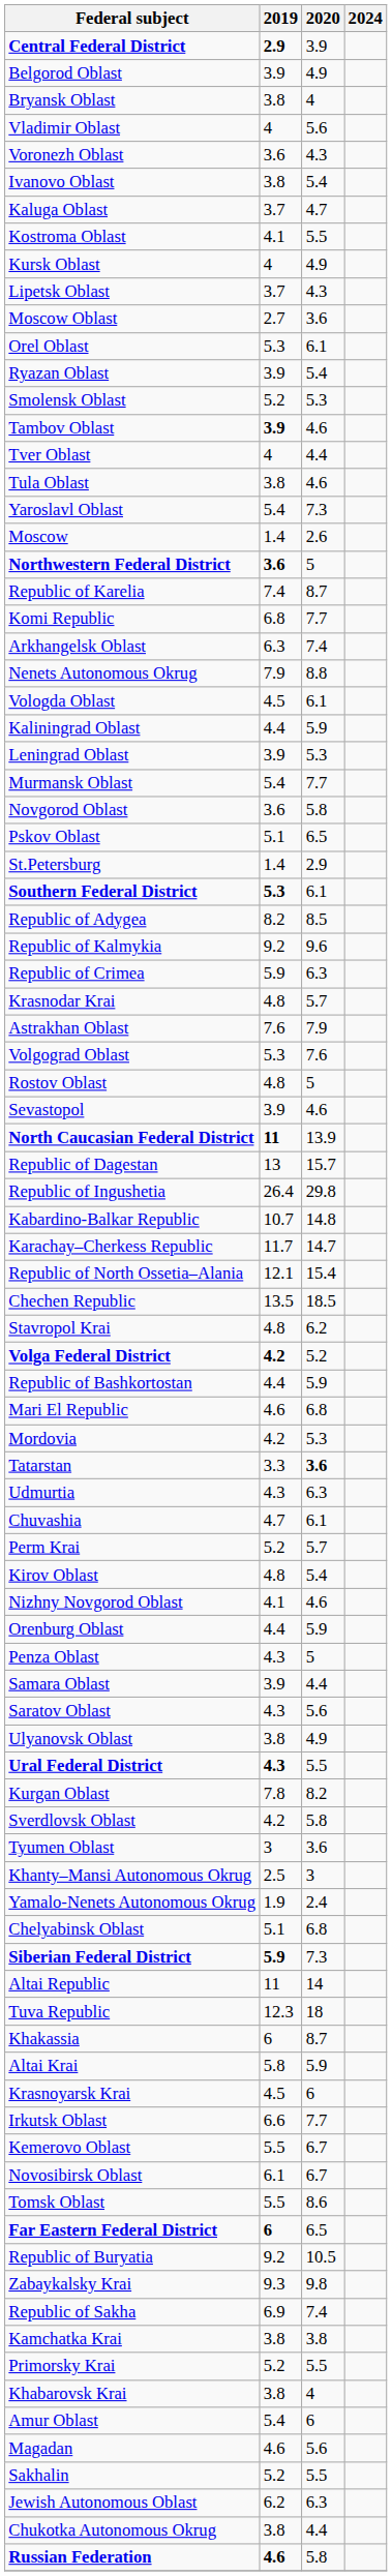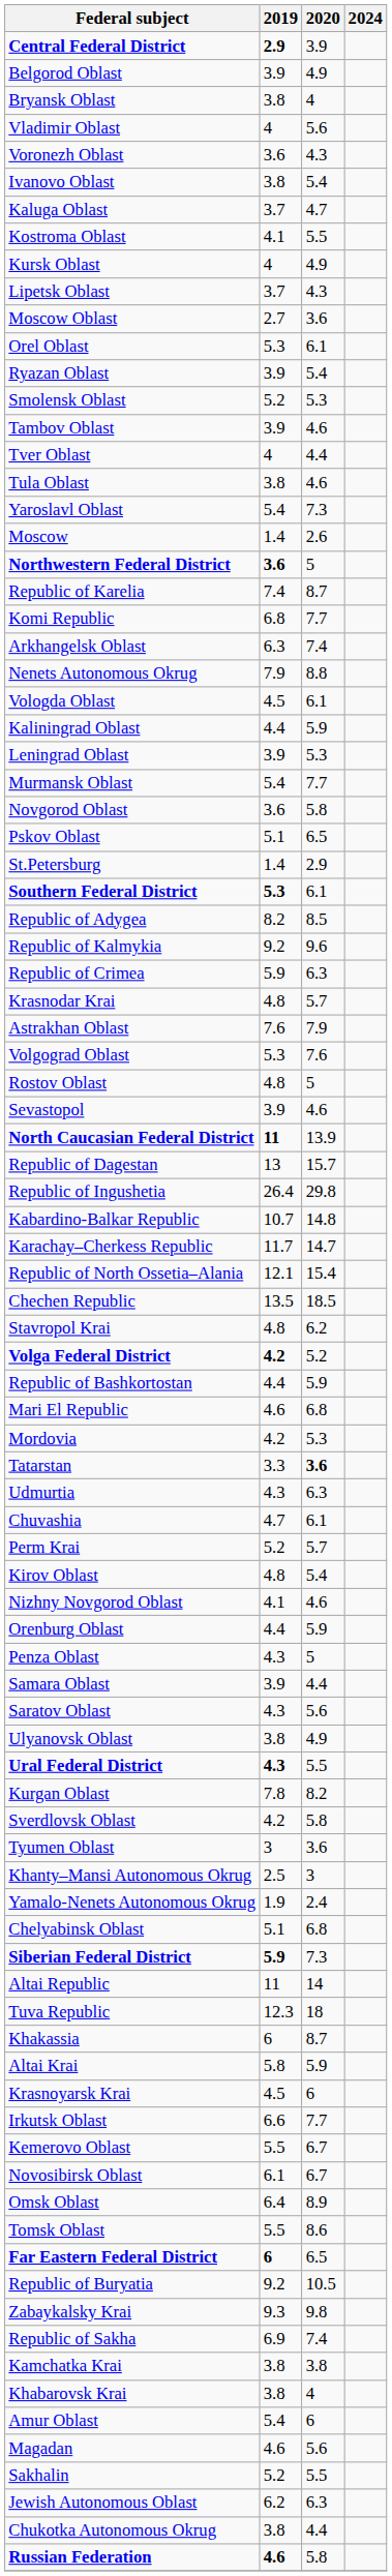Tambov Oblast | 2019: bold -> normal
+ row: Omsk Oblast | 6.4 | 8.9
- row: Primorsky Krai | 5.2 | 5.5
